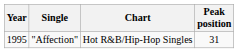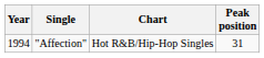"Affection" | Year: 1995 -> 1994
